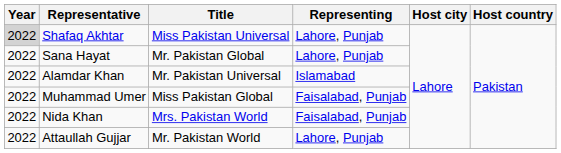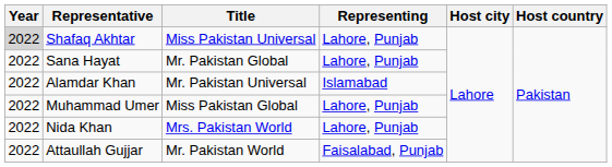Muhammad Umer | Representing: Faisalabad, Punjab -> Lahore, Punjab
Nida Khan | Representing: Faisalabad, Punjab -> Lahore, Punjab
Attaullah Gujjar | Representing: Lahore, Punjab -> Faisalabad, Punjab
